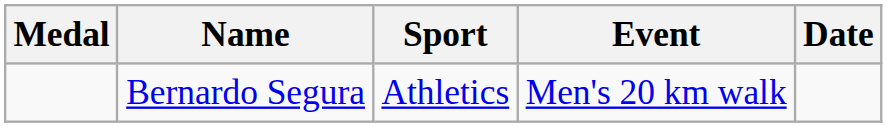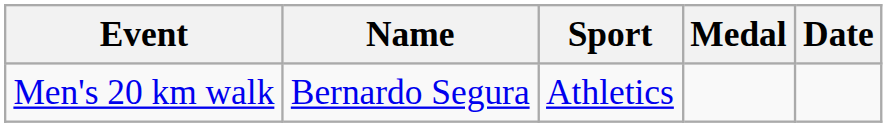columns swapped: Medal <-> Event
